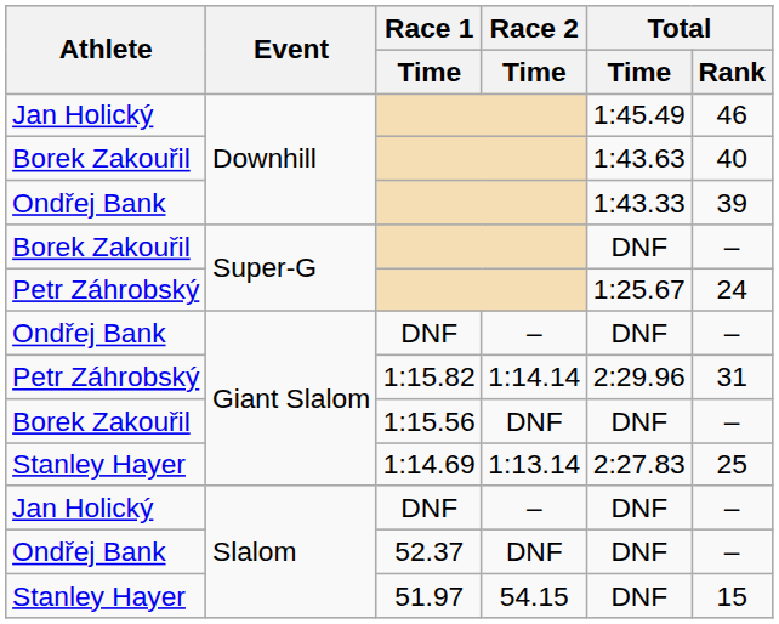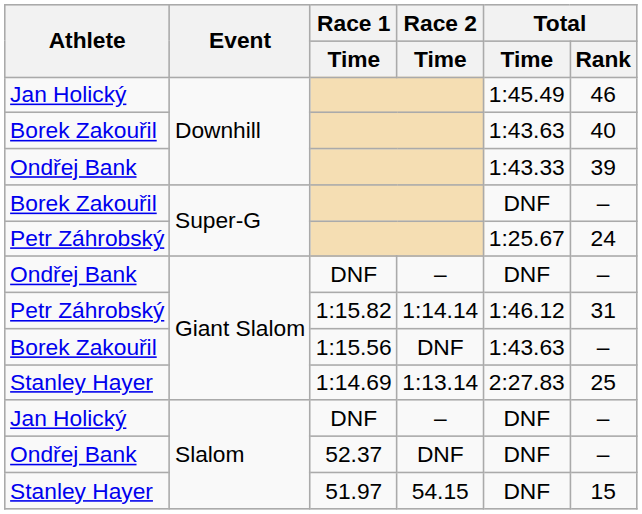1:15.82 | Total / Time: 2:29.96 -> 1:46.12
1:15.56 | Total / Time: DNF -> 1:43.63
